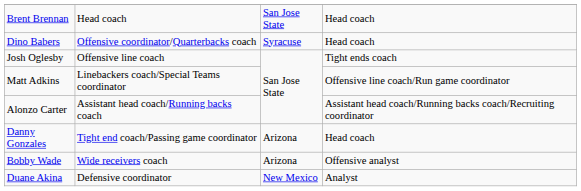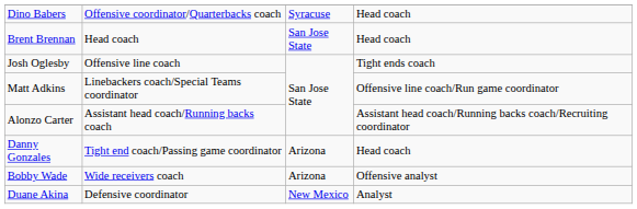rows swapped: Brent Brennan <-> Dino Babers
